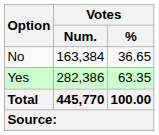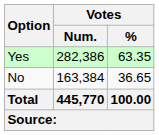rows swapped: Yes <-> No
